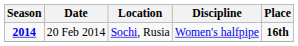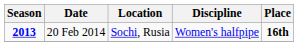20 Feb 2014 | Season: 2014 -> 2013
